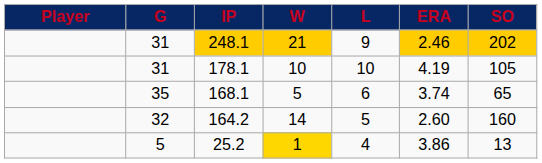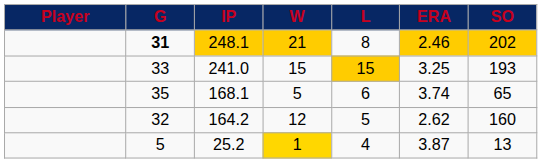248.1 | G: normal -> bold
248.1 | L: 9 -> 8
+ row: 33 | 241.0 | 15 | 15 | 3.25 | 193
- row: 31 | 178.1 | 10 | 10 | 4.19 | 105
164.2 | W: 14 -> 12
164.2 | ERA: 2.60 -> 2.62
25.2 | ERA: 3.86 -> 3.87
